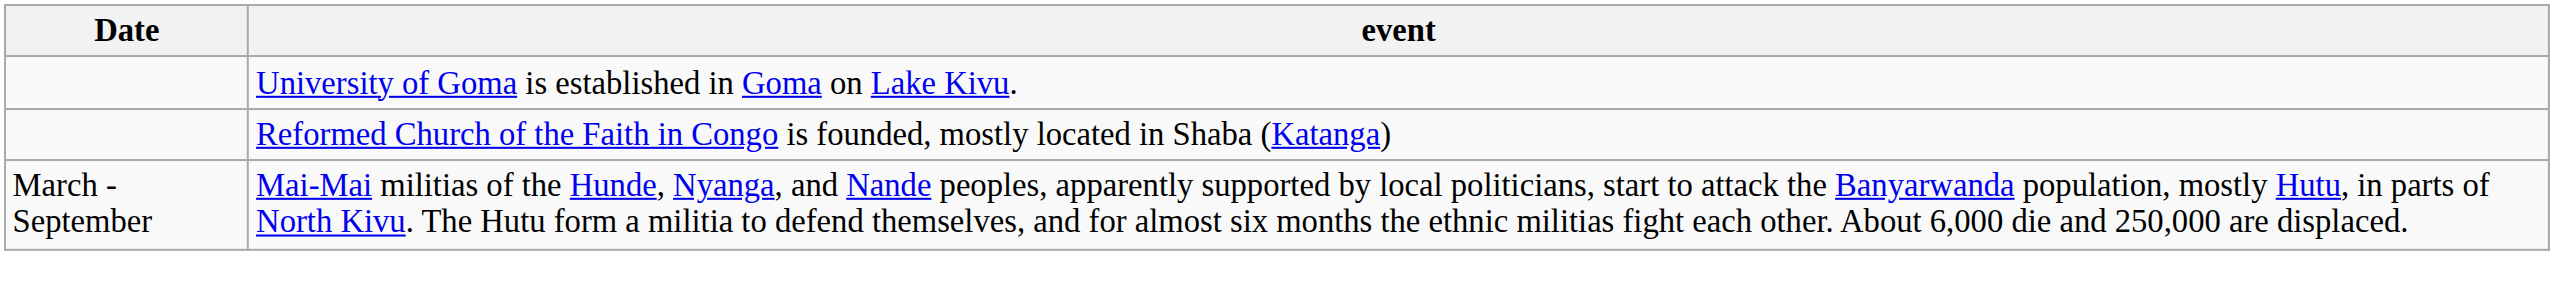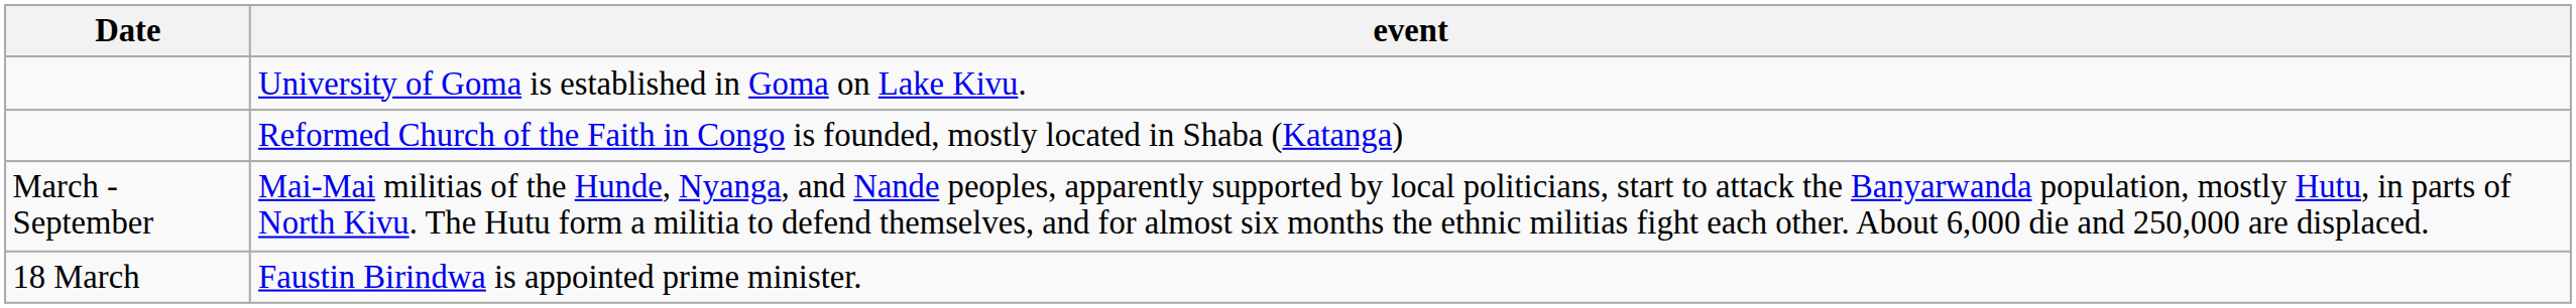+ row: 18 March | Faustin Birindwa is appointed prime minister.
